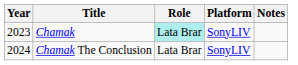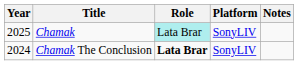Chamak | Year: 2023 -> 2025
Chamak The Conclusion | Role: normal -> bold
